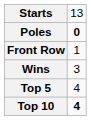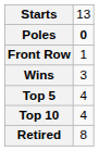Top 10 | column 2: bold -> normal
+ row: Retired | 8
